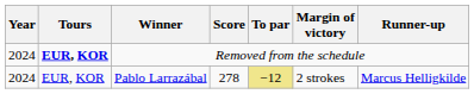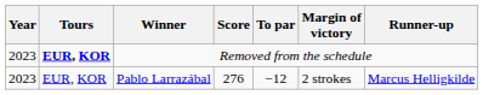Removed from the schedule | Year: 2024 -> 2023
Pablo Larrazábal | Year: 2024 -> 2023
Pablo Larrazábal | Score: 278 -> 276
Pablo Larrazábal | To par: khaki background -> no background
